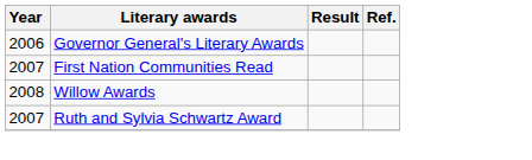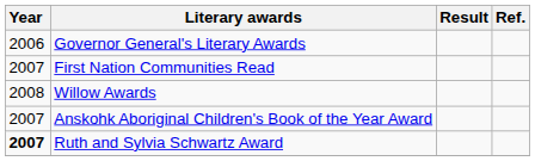+ row: 2007 | Anskohk Aboriginal Children's Book of the Year Award
Ruth and Sylvia Schwartz Award | Year: normal -> bold
